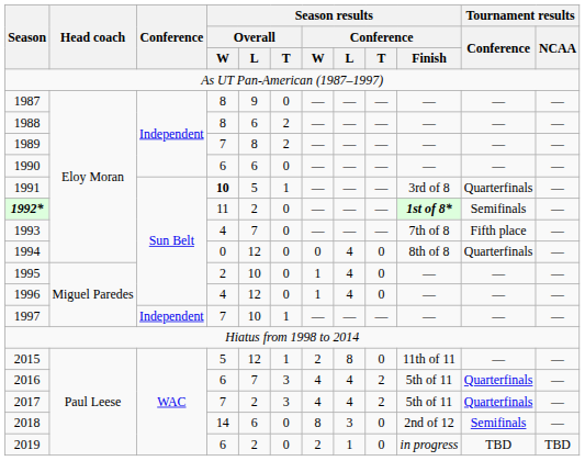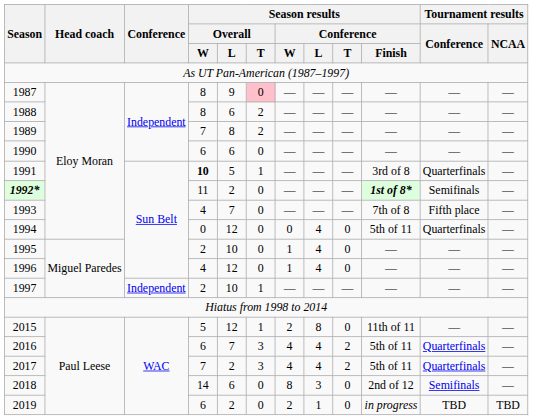1987 | Season results / Overall / T: no background -> pink background
1994 | Season results / Conference / Finish: 8th of 8 -> 5th of 11
1997 | Season results / Overall / W: 7 -> 2
